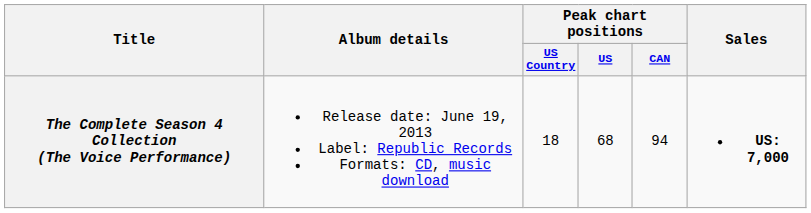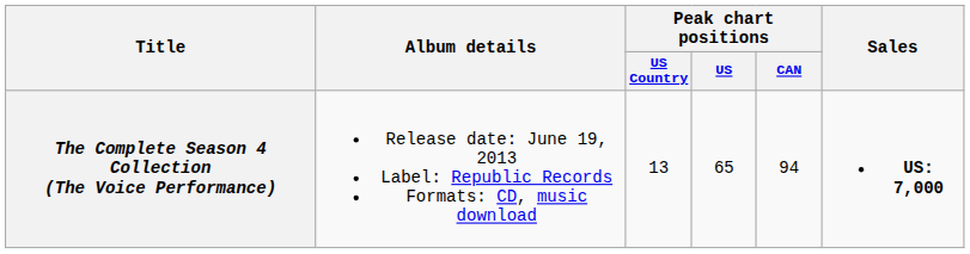The Complete Season 4 Collection (The Voice Performance) | Peak chart positions / US Country: 18 -> 13
The Complete Season 4 Collection (The Voice Performance) | Peak chart positions / US: 68 -> 65
